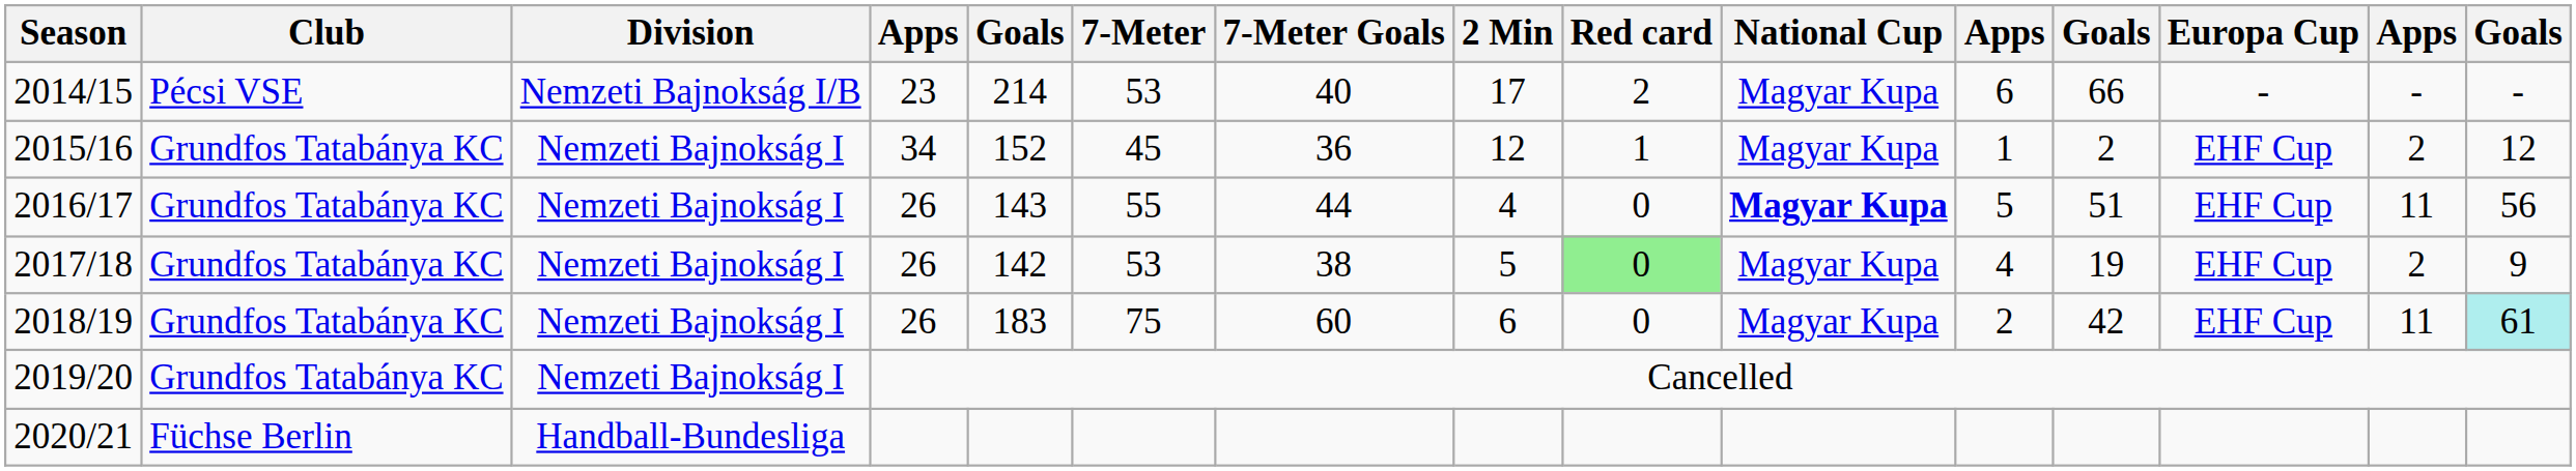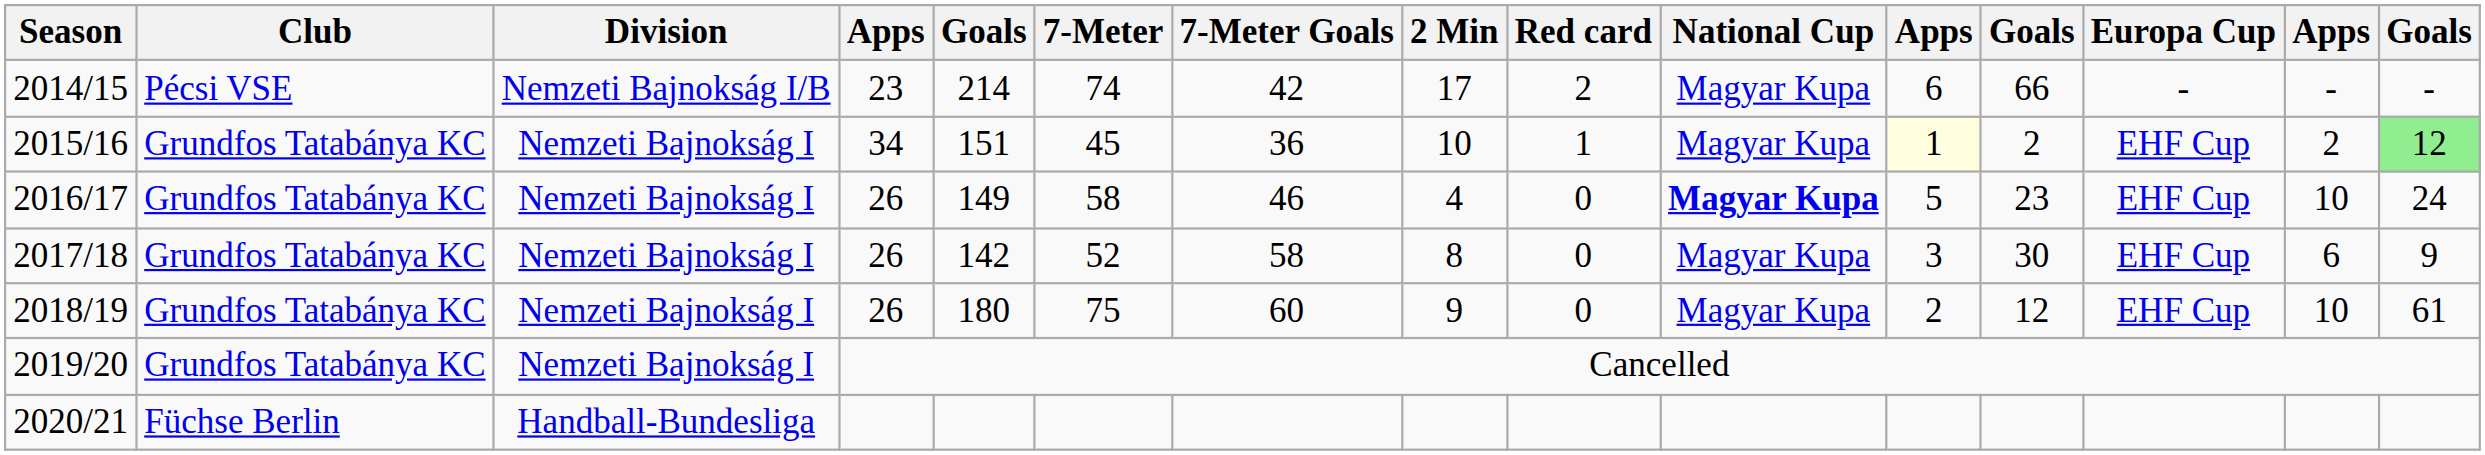2014/15 | 7-Meter: 53 -> 74
2014/15 | 7-Meter Goals: 40 -> 42
2015/16 | column 5: 152 -> 151
2015/16 | 2 Min: 12 -> 10
2015/16 | column 11: no background -> lightyellow background
2015/16 | column 15: no background -> lightgreen background
2016/17 | column 5: 143 -> 149
2016/17 | 7-Meter: 55 -> 58
2016/17 | 7-Meter Goals: 44 -> 46
2016/17 | column 12: 51 -> 23
2016/17 | column 14: 11 -> 10
2016/17 | column 15: 56 -> 24
2017/18 | 7-Meter: 53 -> 52
2017/18 | 7-Meter Goals: 38 -> 58
2017/18 | 2 Min: 5 -> 8
2017/18 | Red card: lightgreen background -> no background
2017/18 | column 11: 4 -> 3
2017/18 | column 12: 19 -> 30
2017/18 | column 14: 2 -> 6
2018/19 | column 5: 183 -> 180
2018/19 | 2 Min: 6 -> 9
2018/19 | column 12: 42 -> 12
2018/19 | column 14: 11 -> 10
2018/19 | column 15: paleturquoise background -> no background
